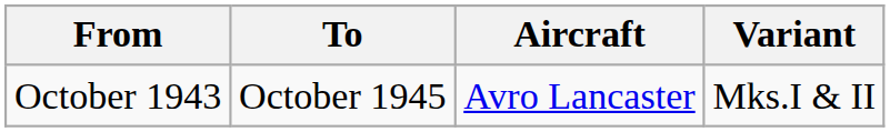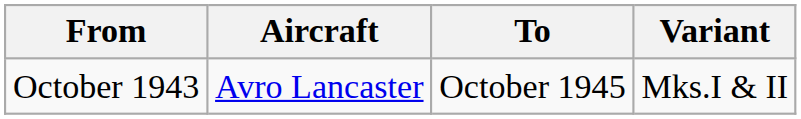columns swapped: To <-> Aircraft
